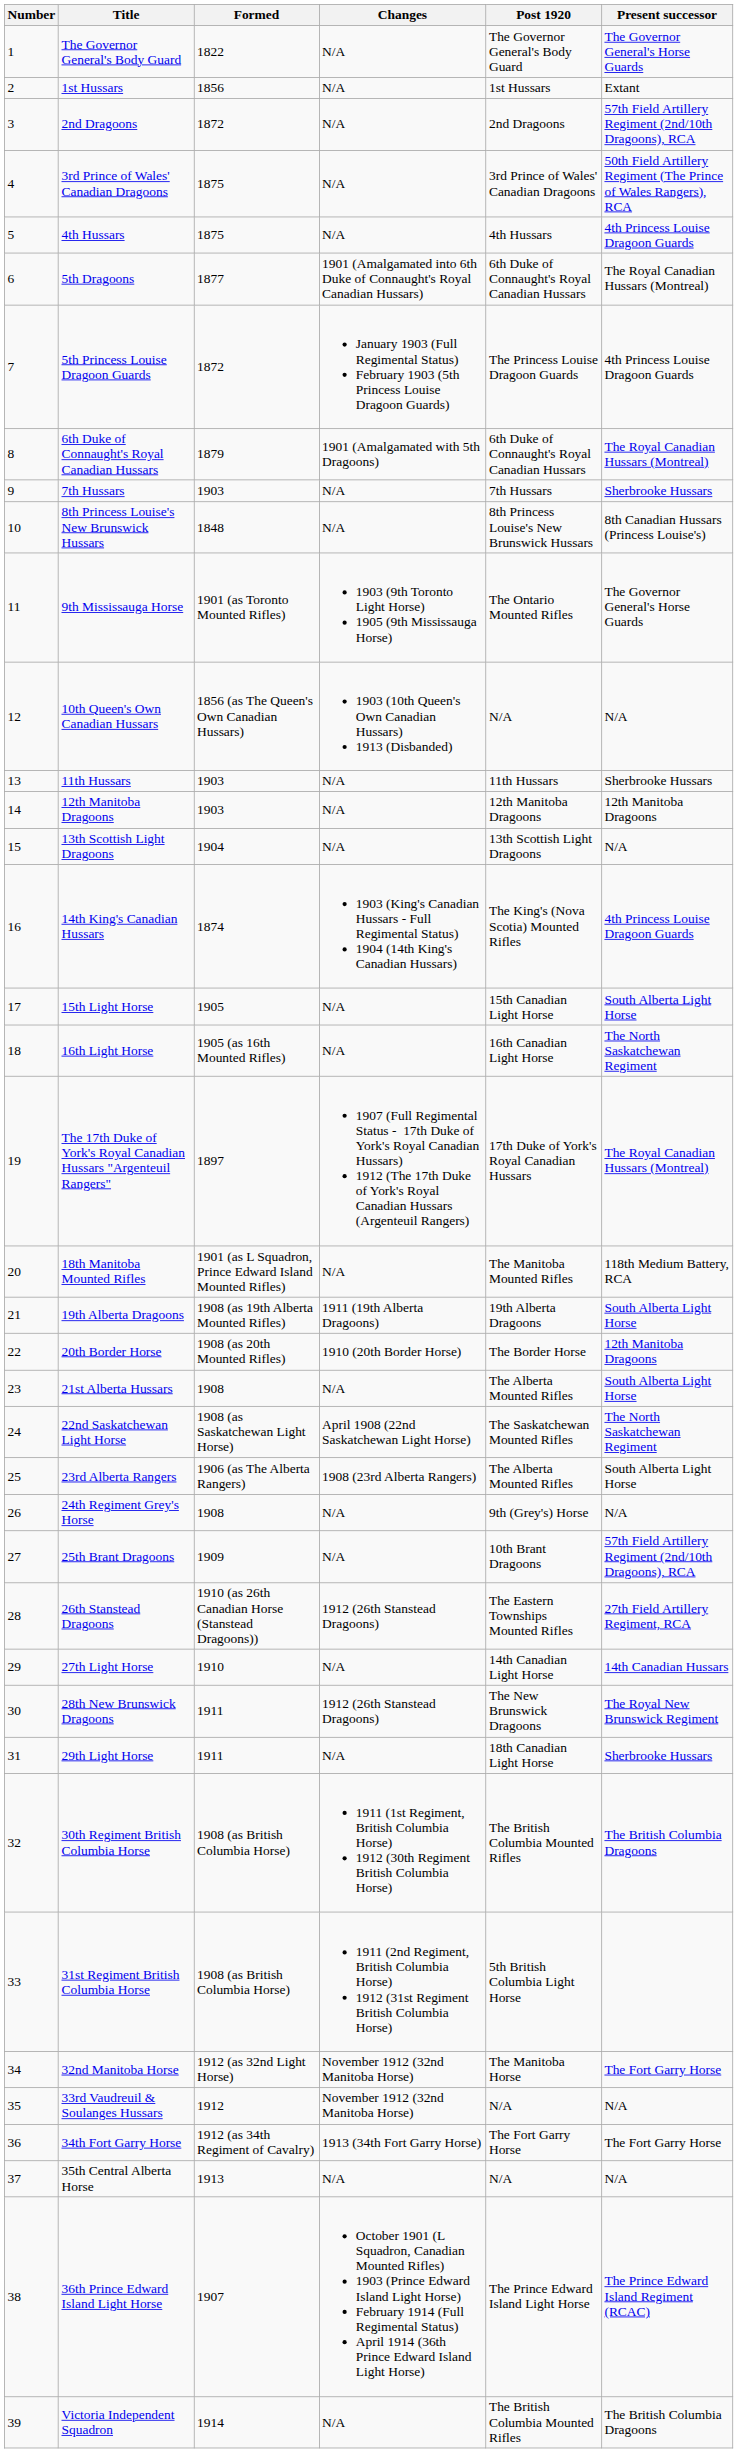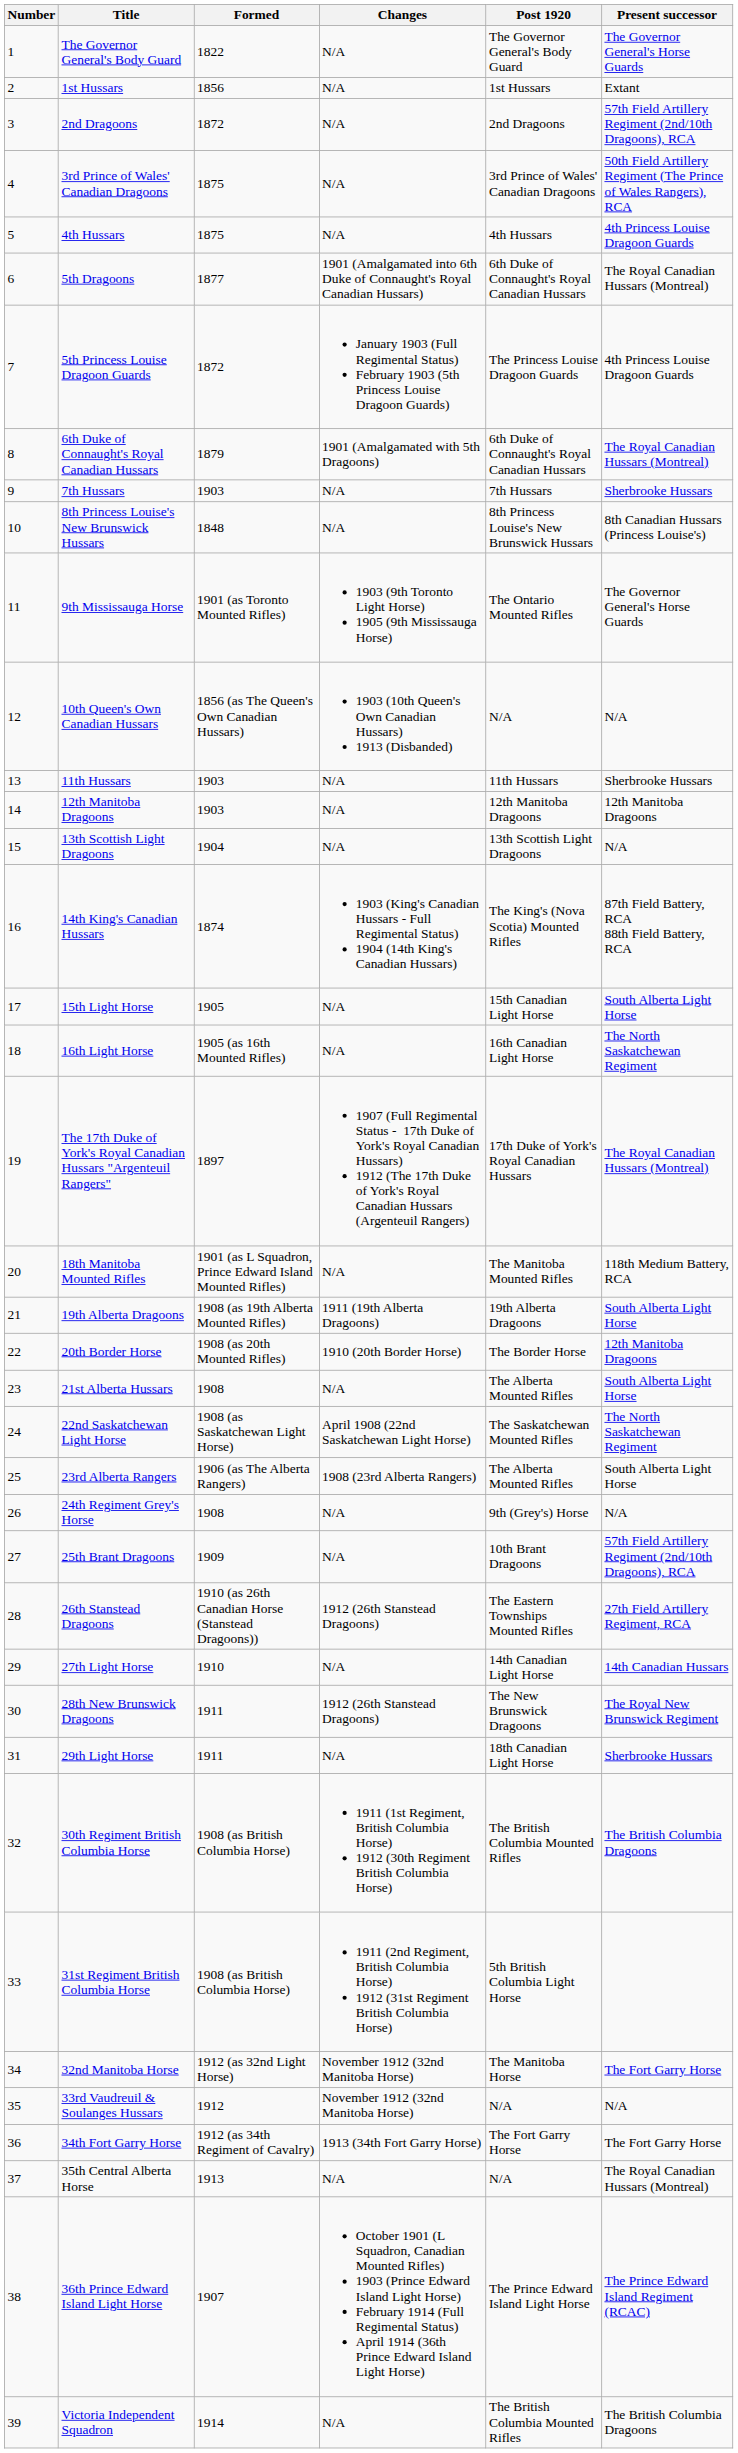14th King's Canadian Hussars | Present successor: 4th Princess Louise Dragoon Guards -> 87th Field Battery, RCA 88th Field Battery, RCA
35th Central Alberta Horse | Present successor: N/A -> The Royal Canadian Hussars (Montreal)
